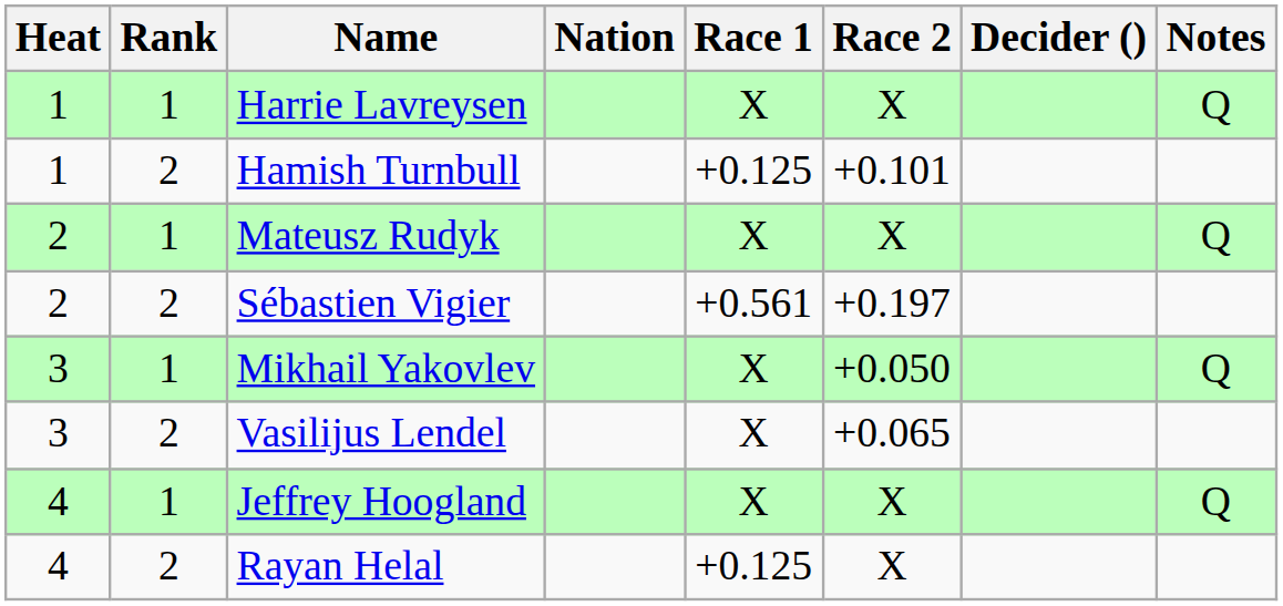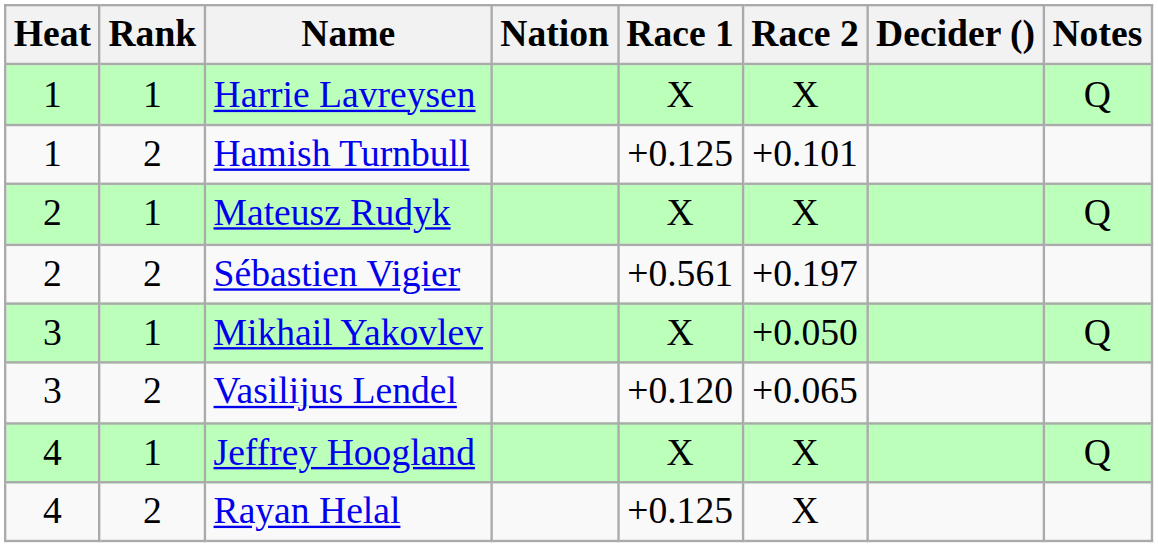Vasilijus Lendel | Race 1: X -> +0.120
